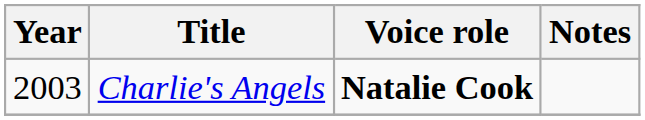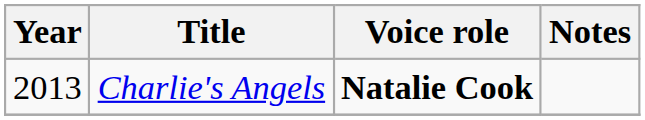Charlie's Angels | Year: 2003 -> 2013
